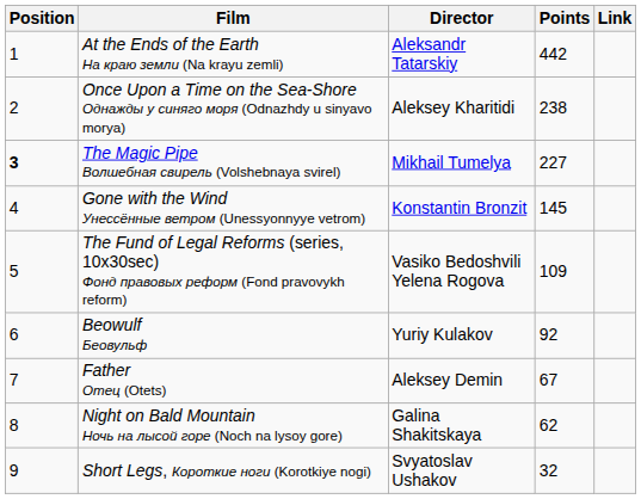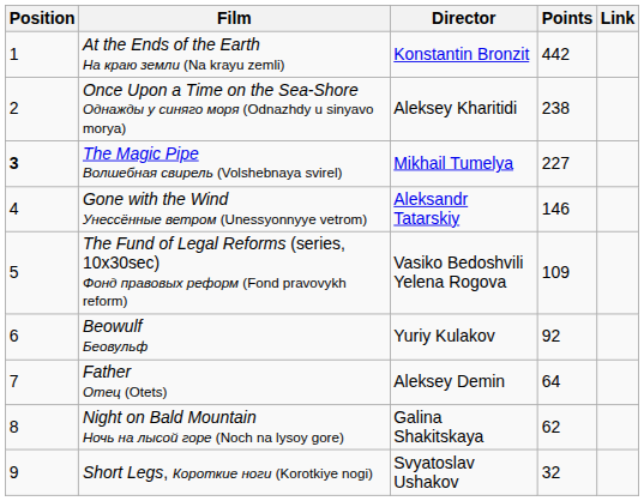At the Ends of the Earth На краю земли (Na krayu zemli) | Director: Aleksandr Tatarskiy -> Konstantin Bronzit
Gone with the Wind Унессённые ветром (Unessyonnyye vetrom) | Director: Konstantin Bronzit -> Aleksandr Tatarskiy
Gone with the Wind Унессённые ветром (Unessyonnyye vetrom) | Points: 145 -> 146
Father Отец (Otets) | Points: 67 -> 64
